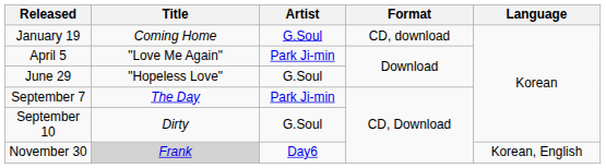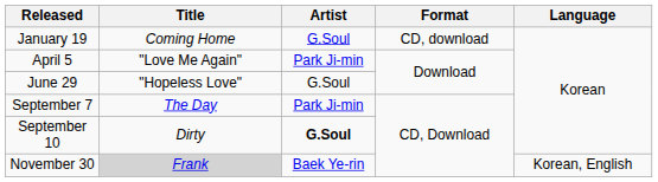September 10 | Artist: normal -> bold
November 30 | Artist: Day6 -> Baek Ye-rin
